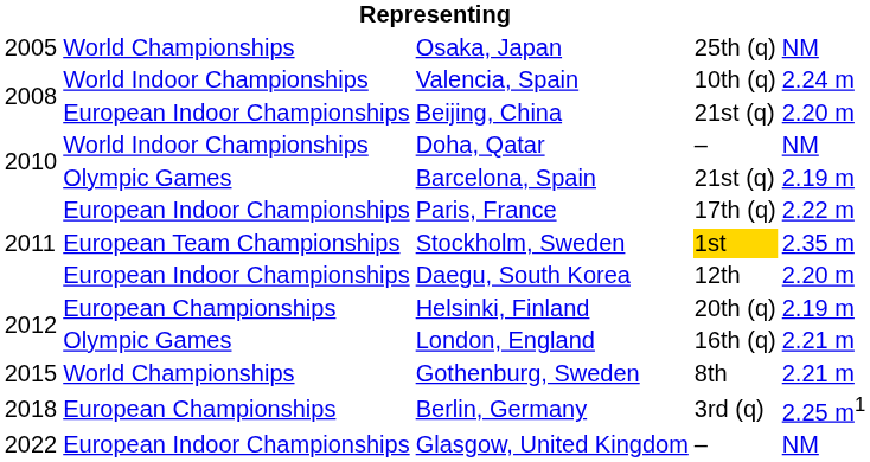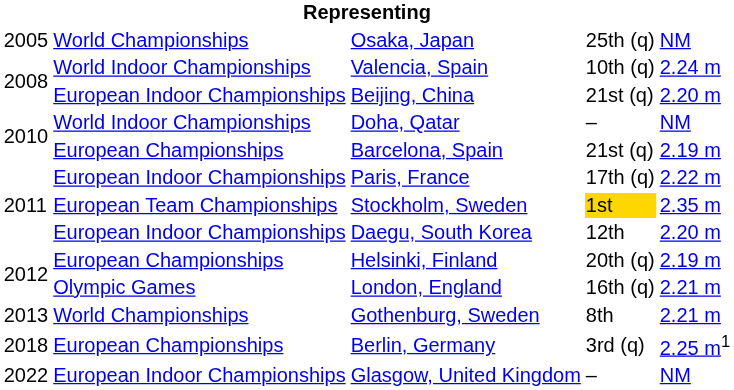Barcelona, Spain | column 2: Olympic Games -> European Championships
Gothenburg, Sweden | column 1: 2015 -> 2013
